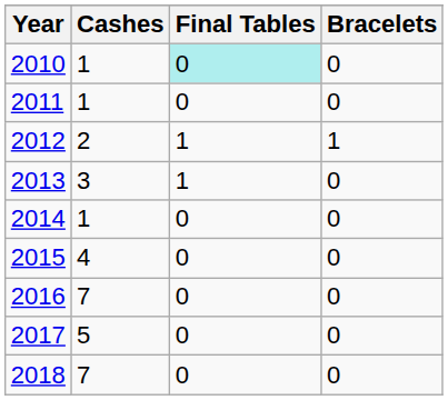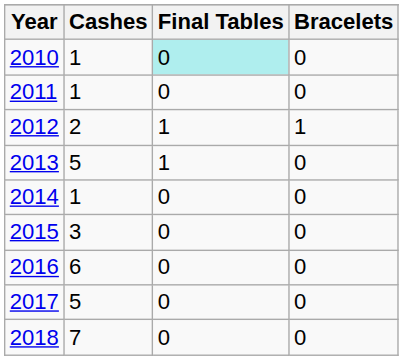2013 | Cashes: 3 -> 5
2015 | Cashes: 4 -> 3
2016 | Cashes: 7 -> 6
